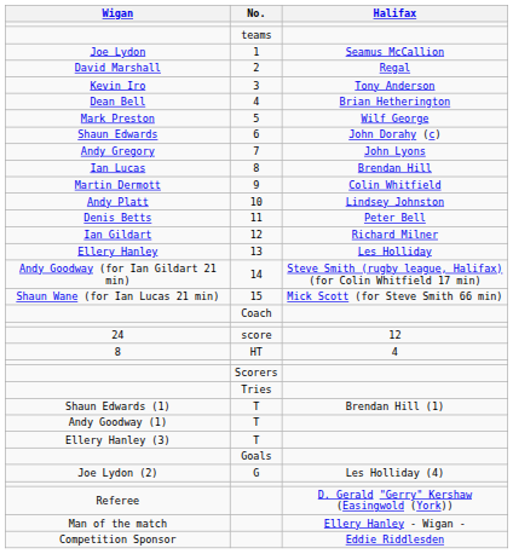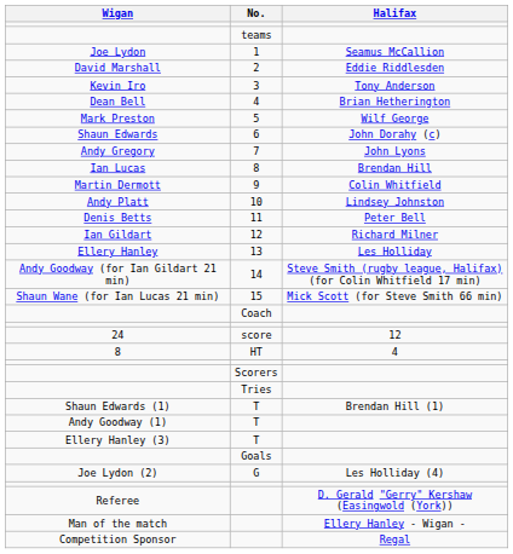David Marshall | Halifax: Regal -> Eddie Riddlesden
Competition Sponsor | Halifax: Eddie Riddlesden -> Regal
